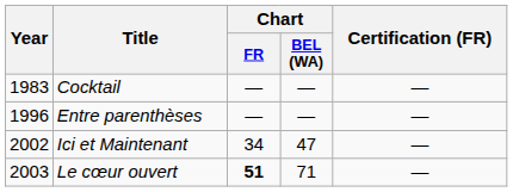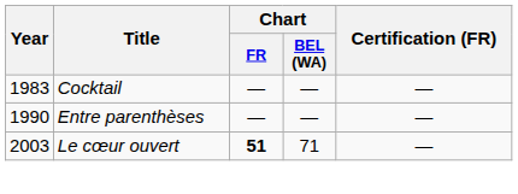Entre parenthèses | Year: 1996 -> 1990
- row: 2002 | Ici et Maintenant | 34 | 47 | —
